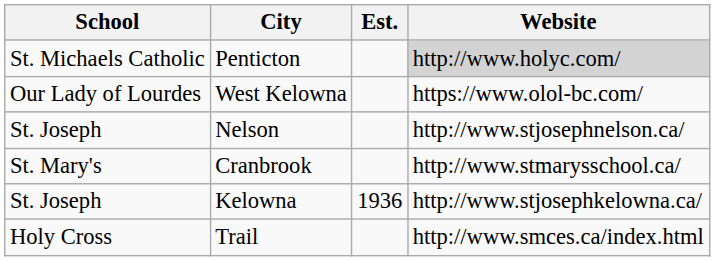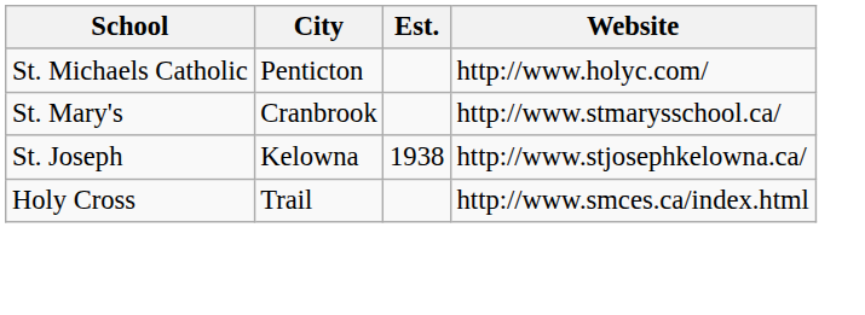Penticton | Website: lightgrey background -> no background
- row: Our Lady of Lourdes | West Kelowna | https://www.olol-bc.com/
- row: St. Joseph | Nelson | http://www.stjosephnelson.ca/
Kelowna | Est.: 1936 -> 1938
